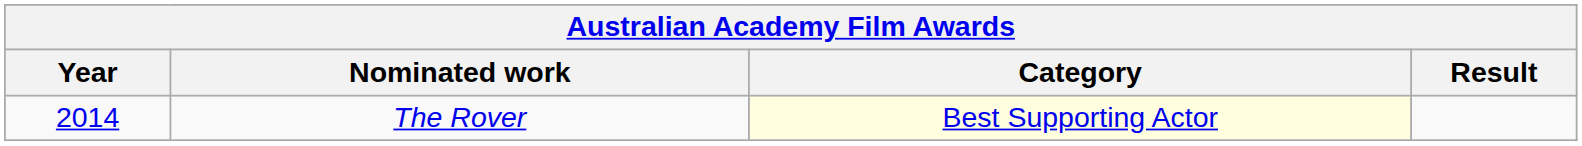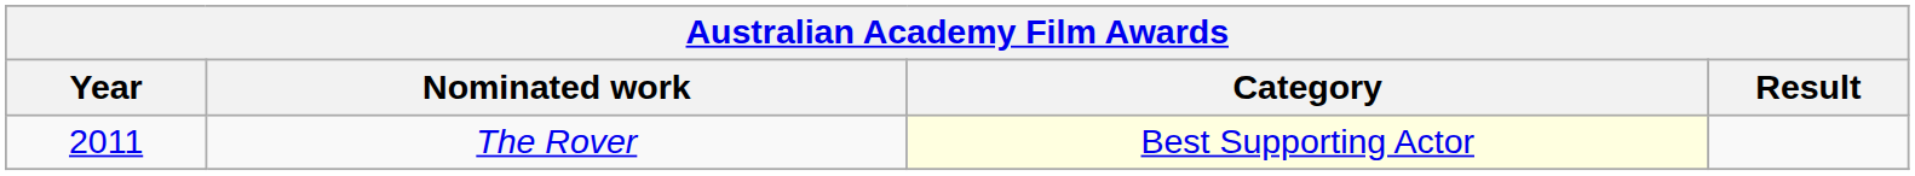The Rover | Year: 2014 -> 2011
